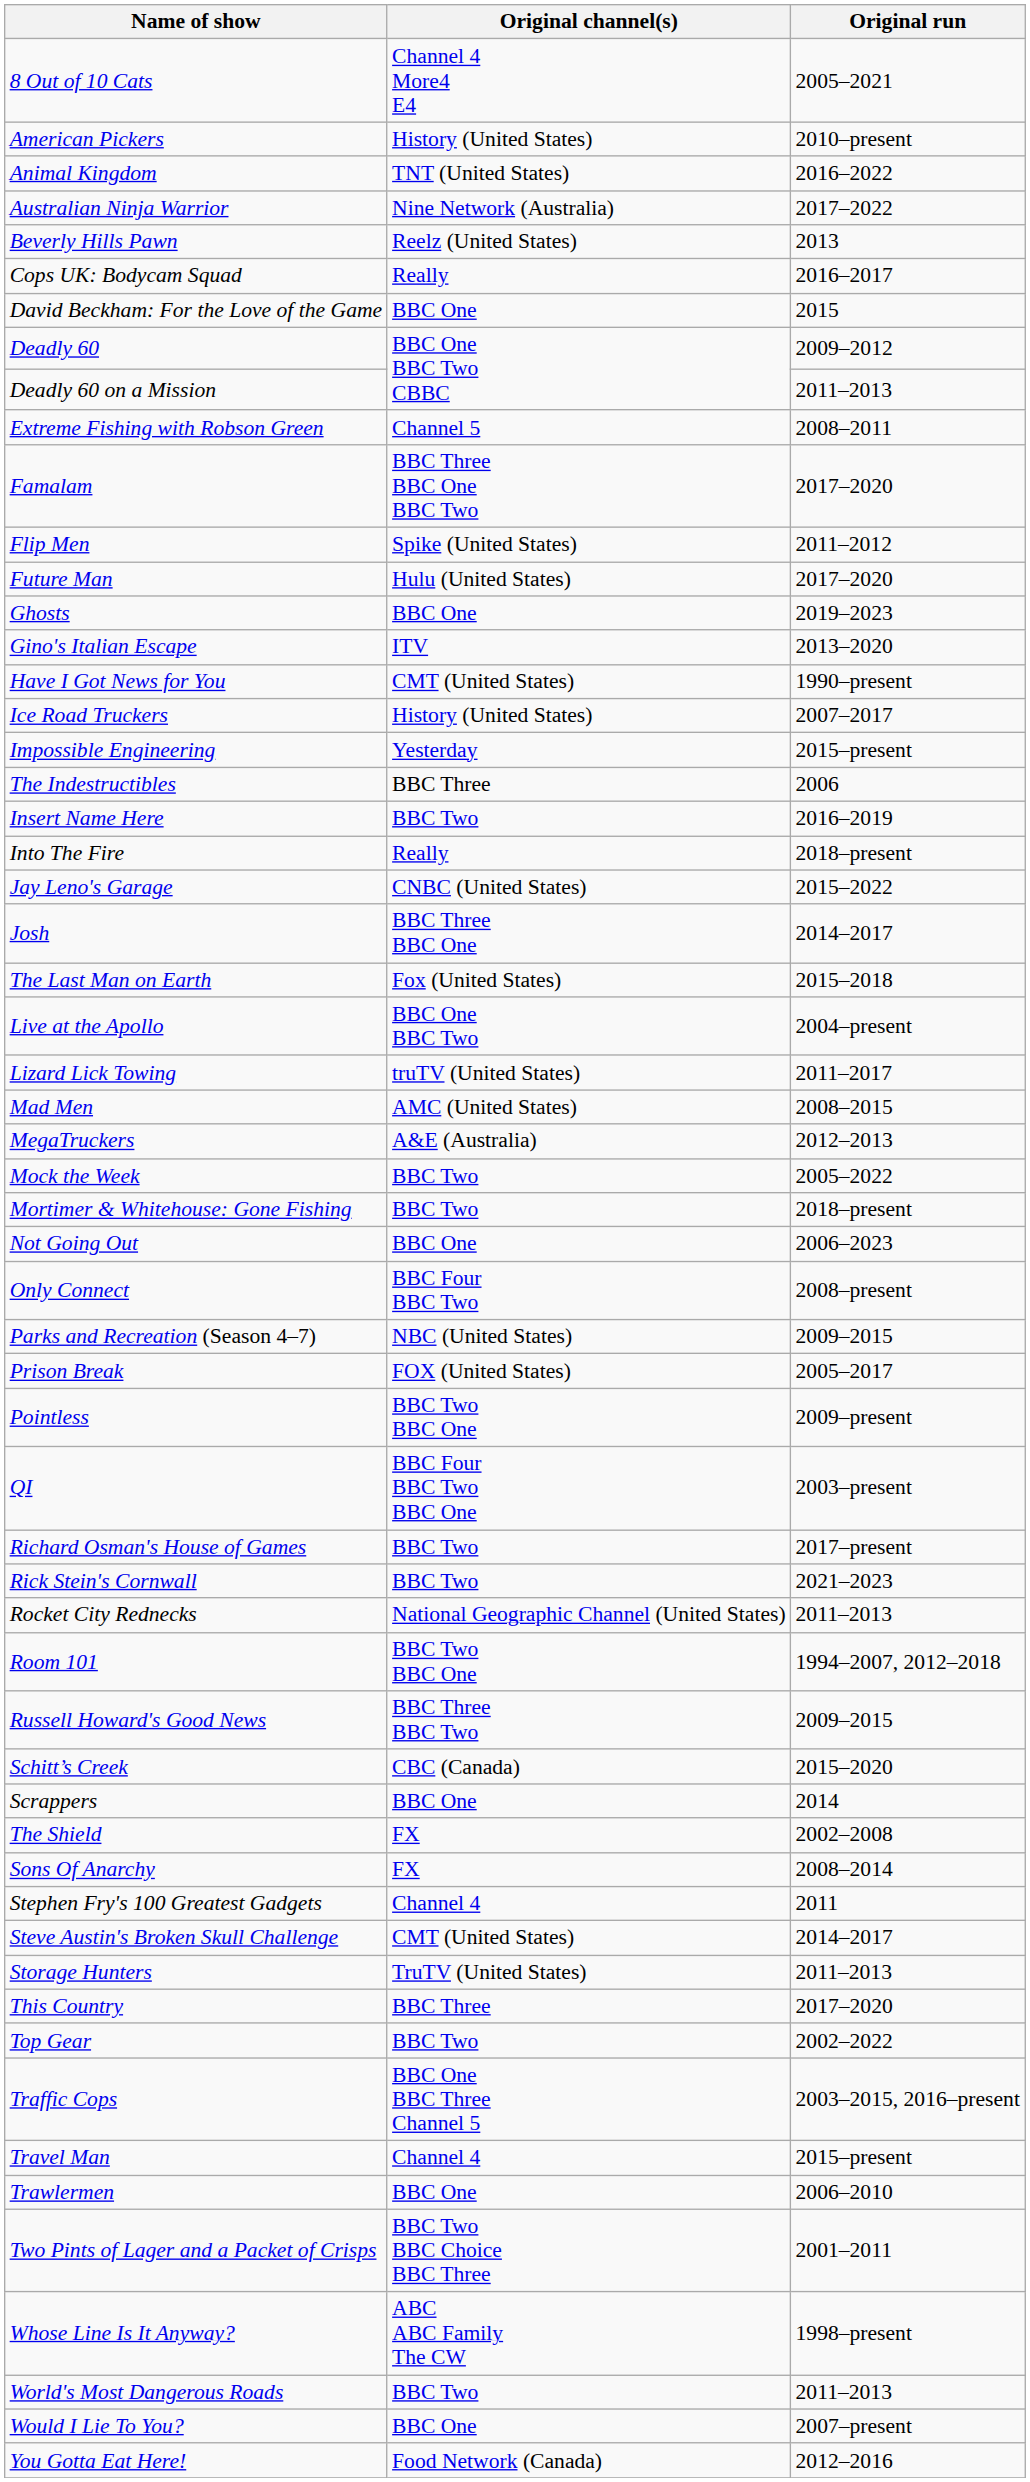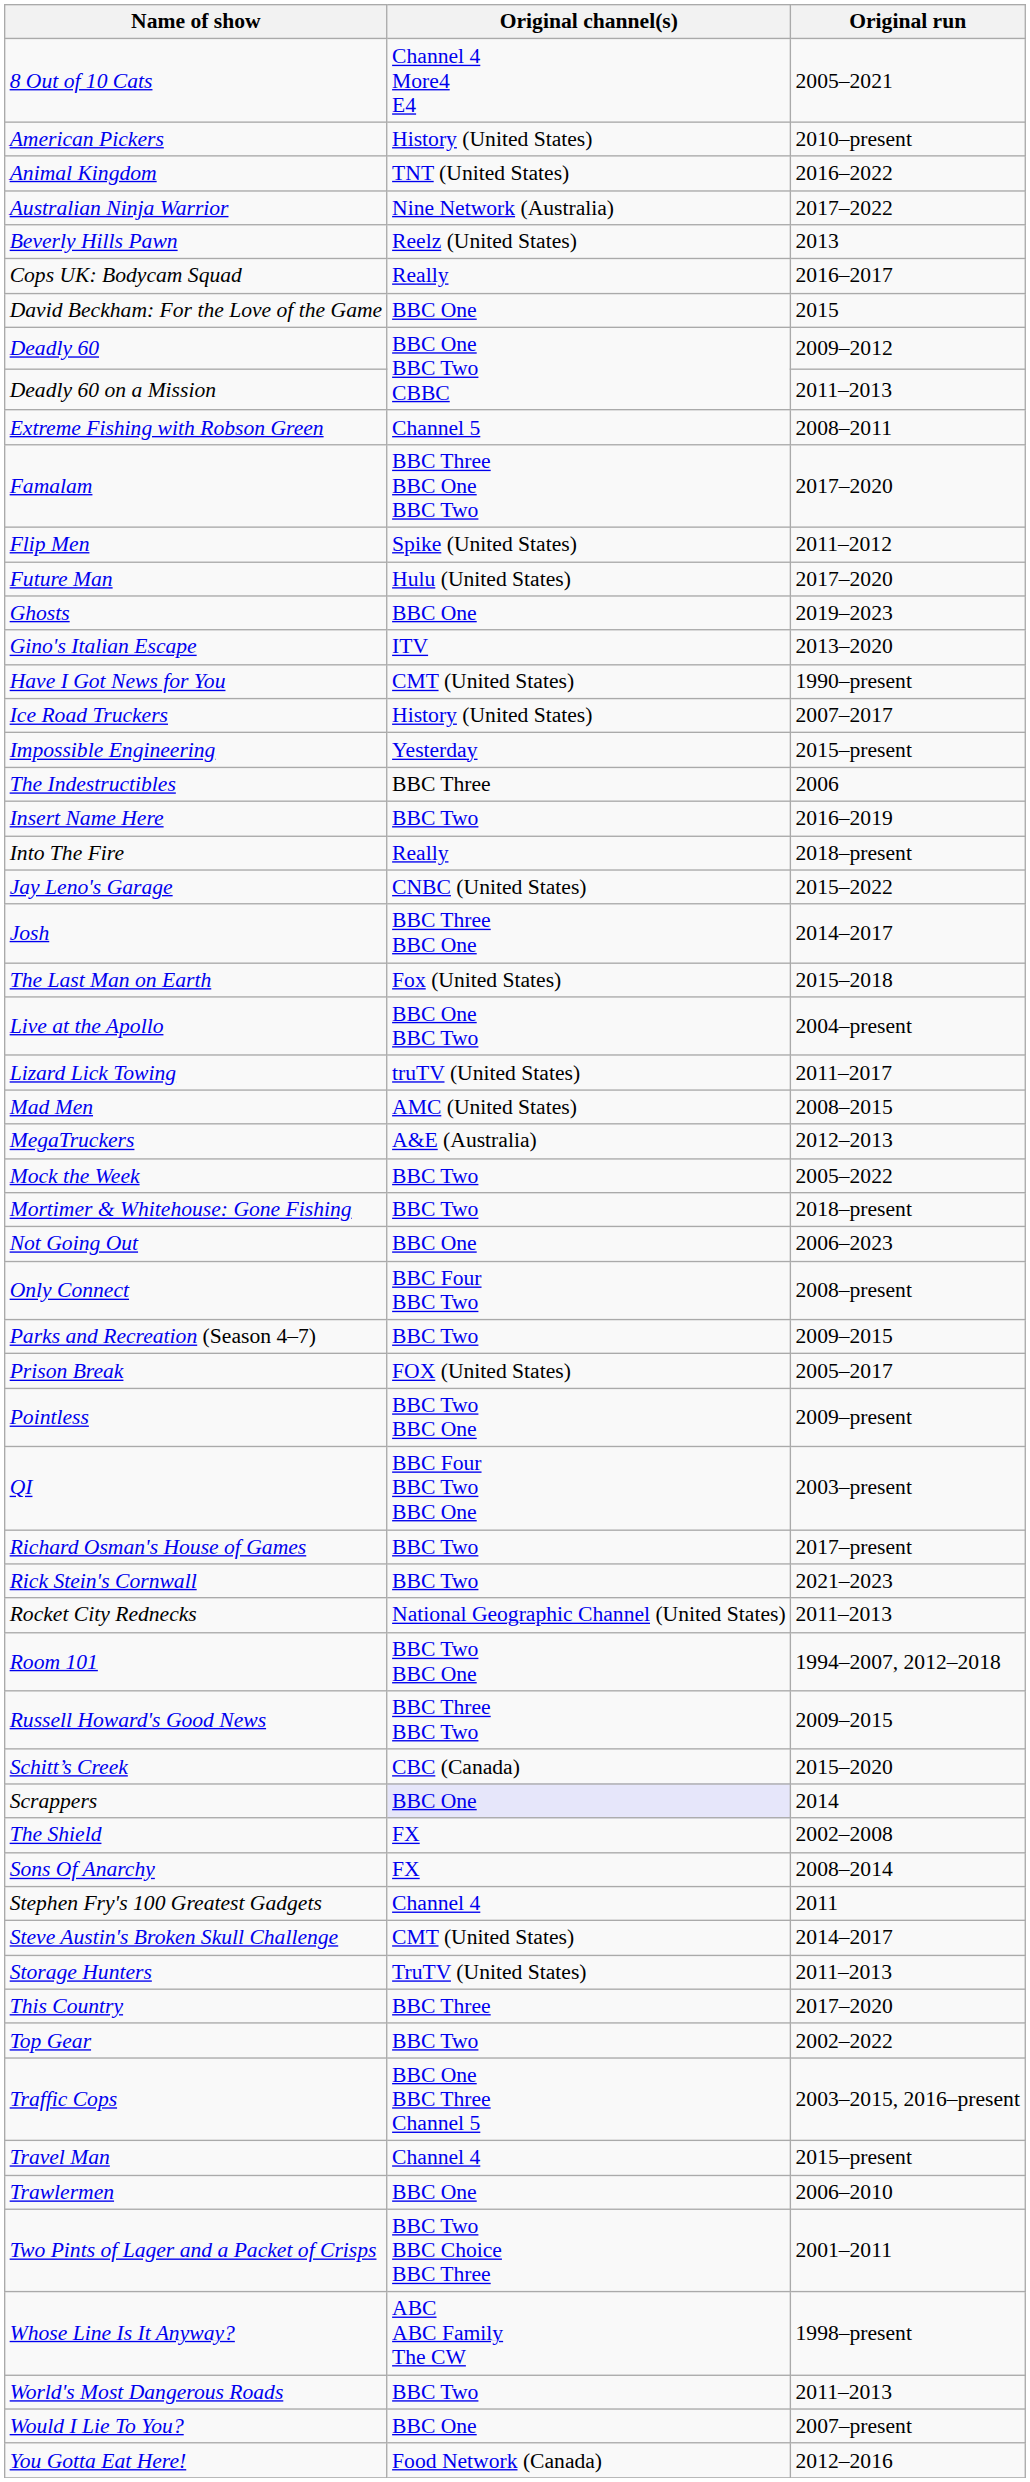Parks and Recreation (Season 4–7) | Original channel(s): NBC (United States) -> BBC Two
Scrappers | Original channel(s): no background -> lavender background
